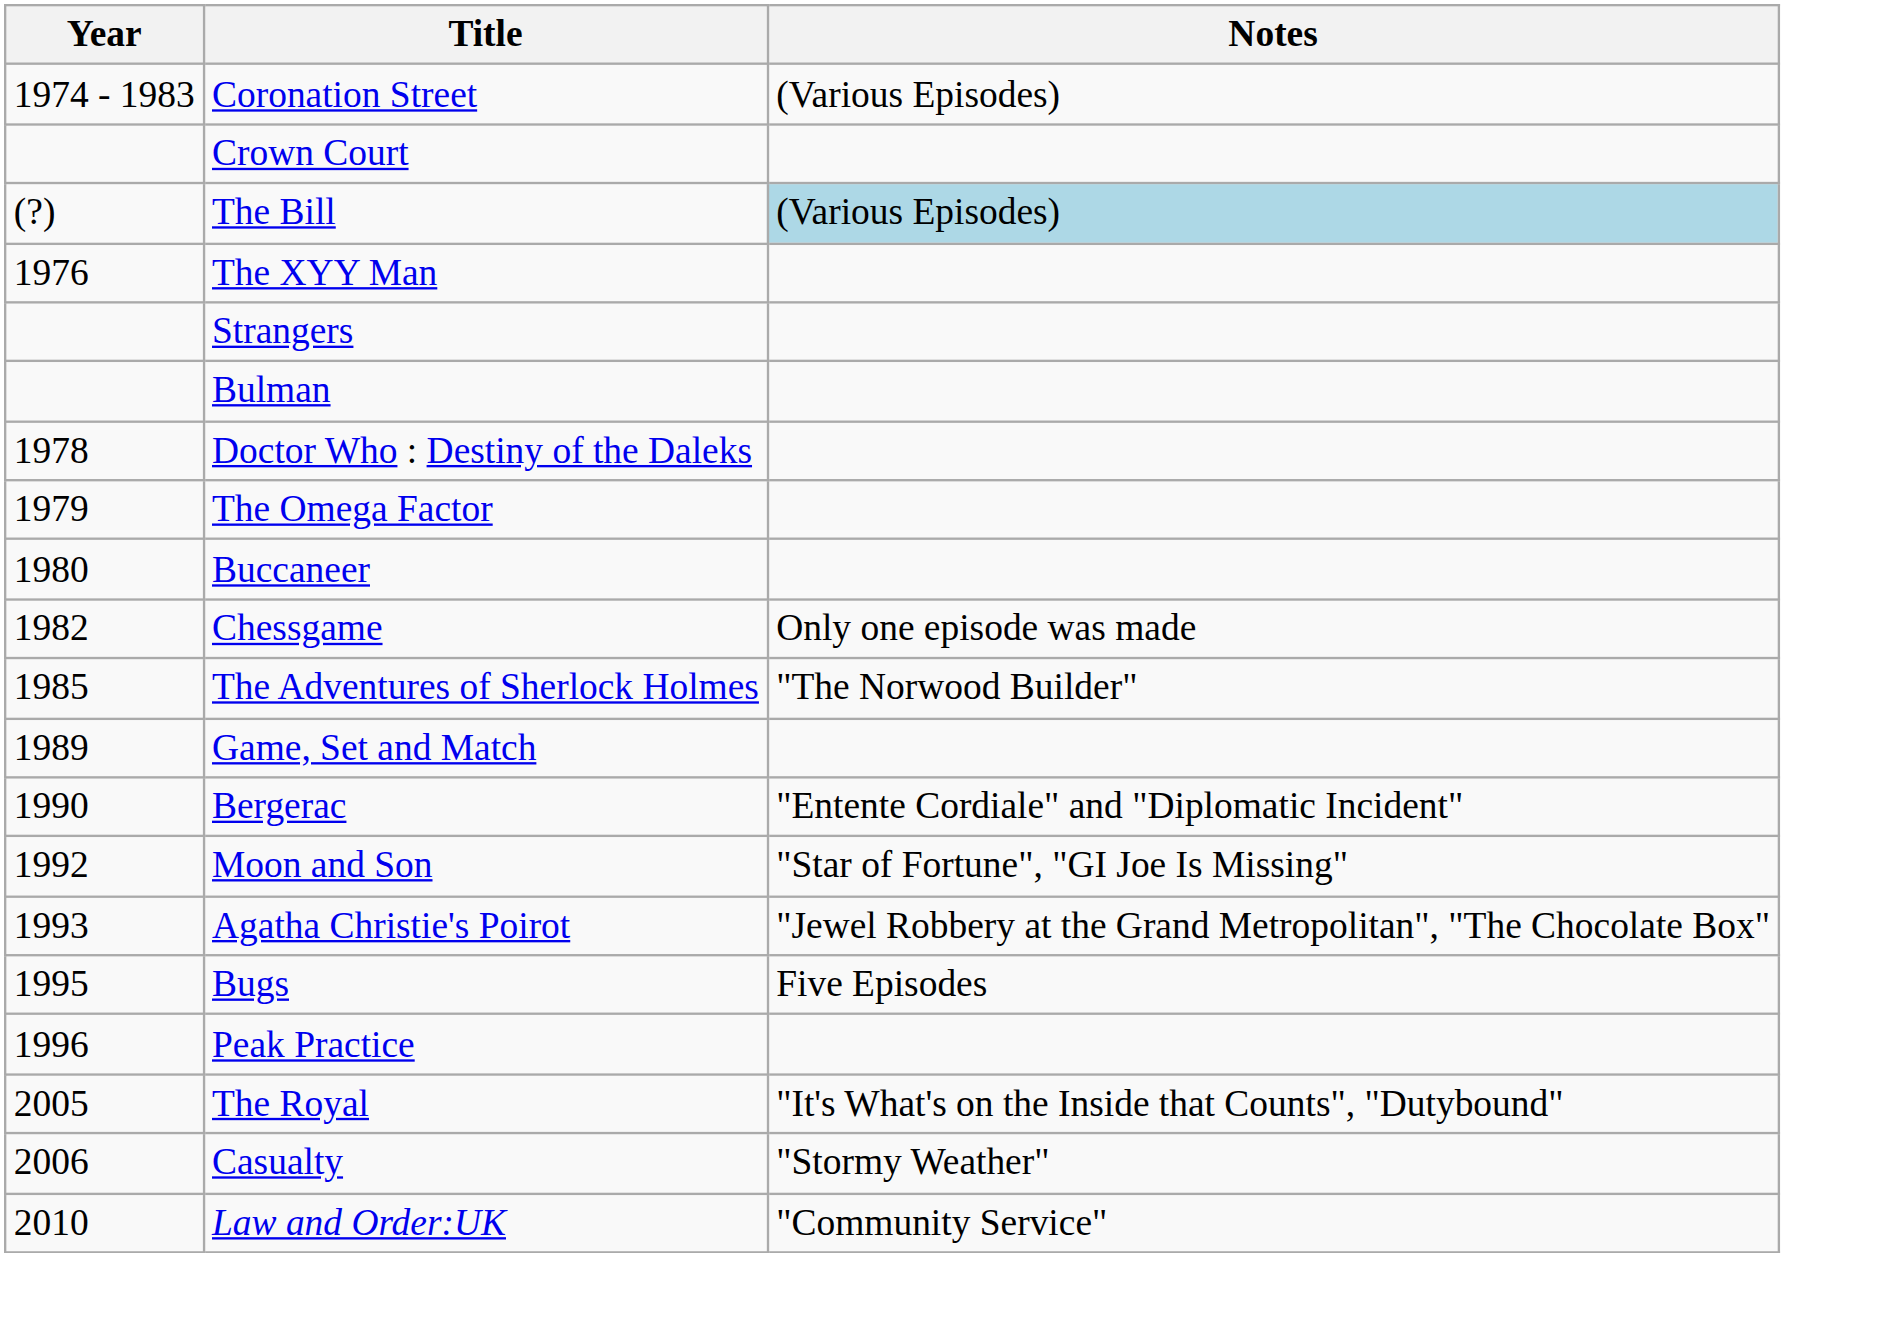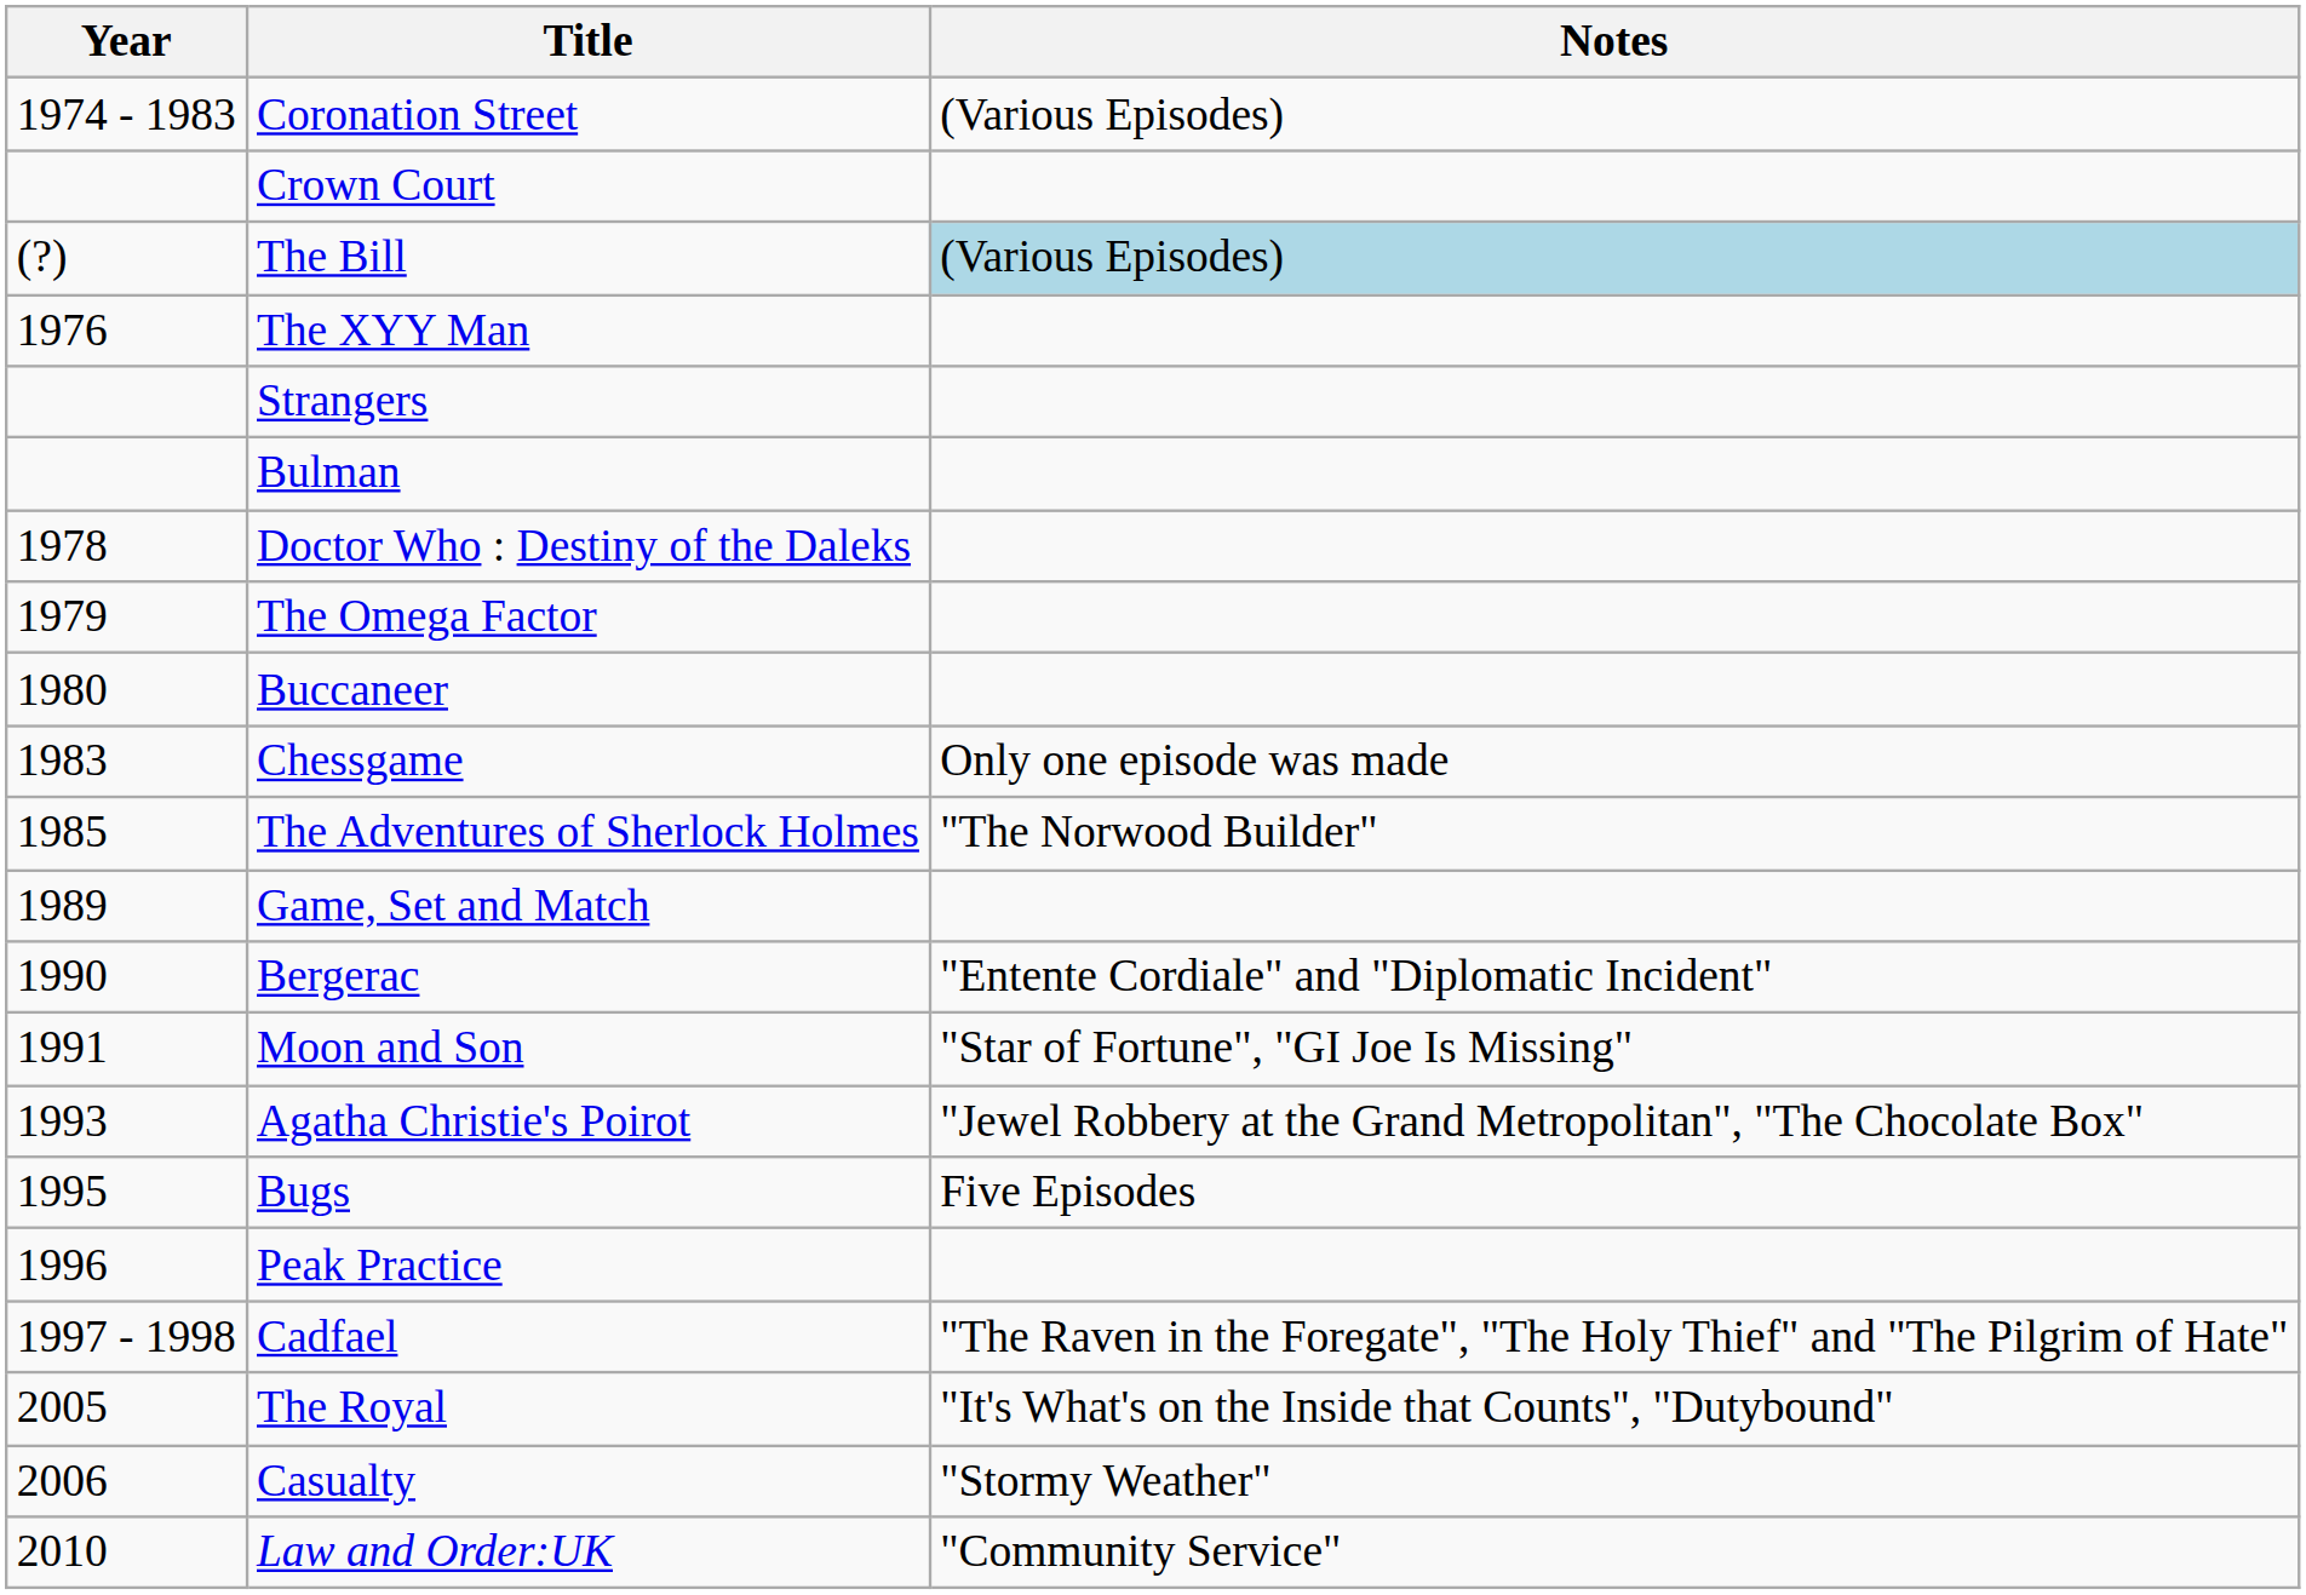Chessgame | Year: 1982 -> 1983
Moon and Son | Year: 1992 -> 1991
+ row: 1997 - 1998 | Cadfael | "The Raven in the Foregate", "The Holy Thief" and "The Pilgrim of Hate"
